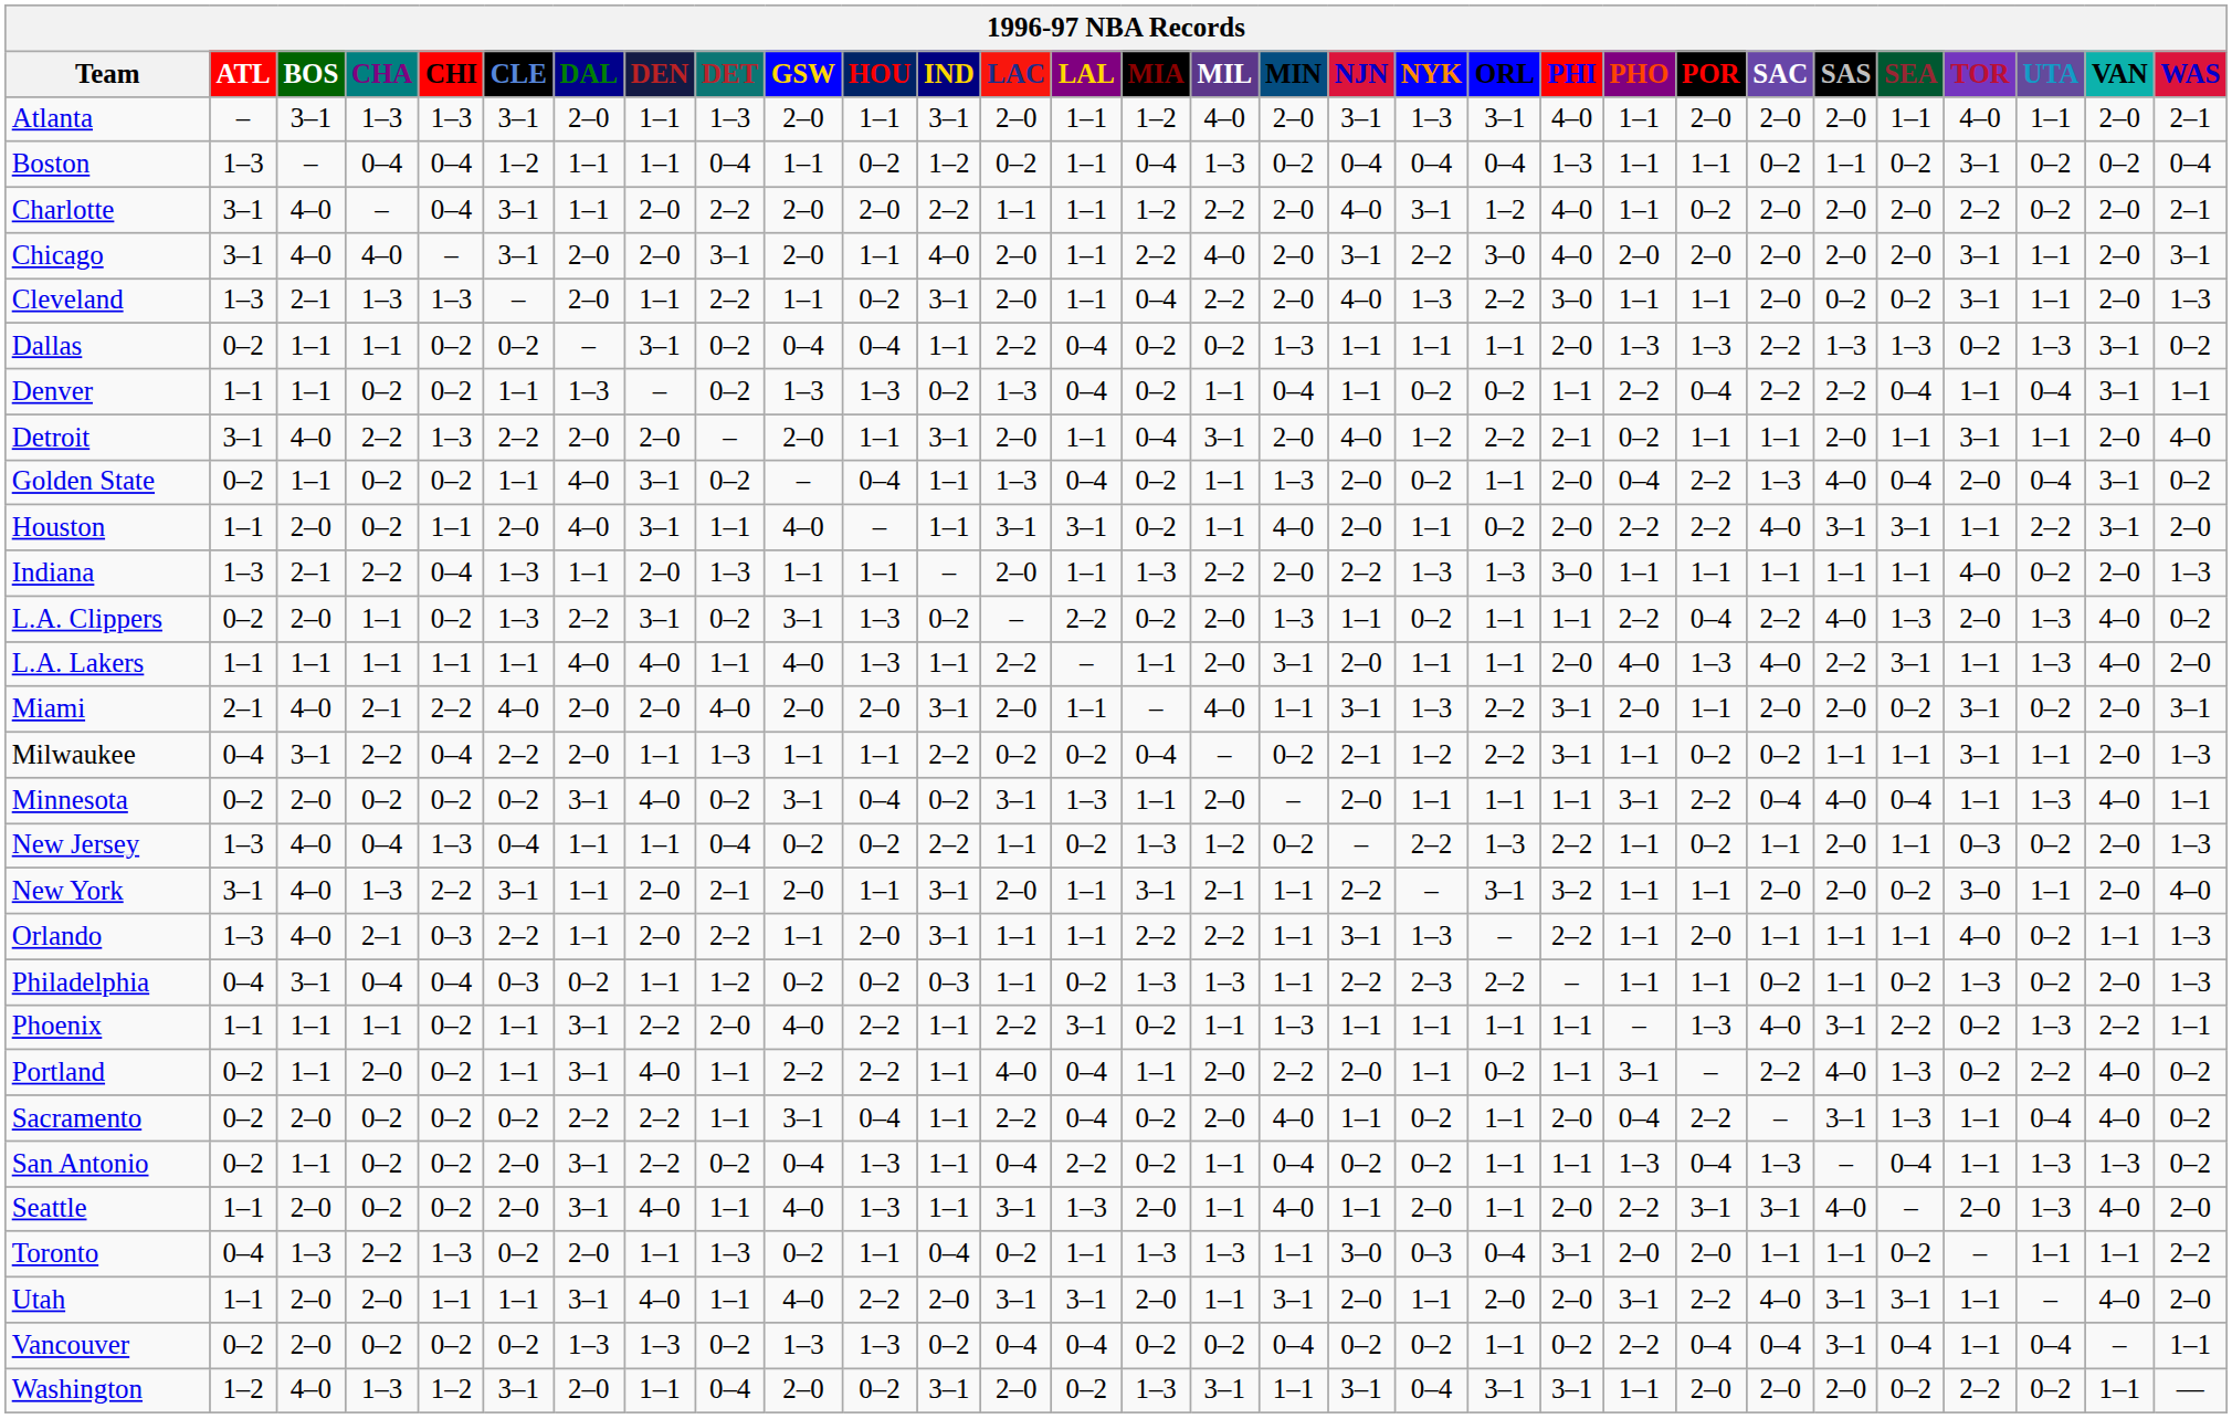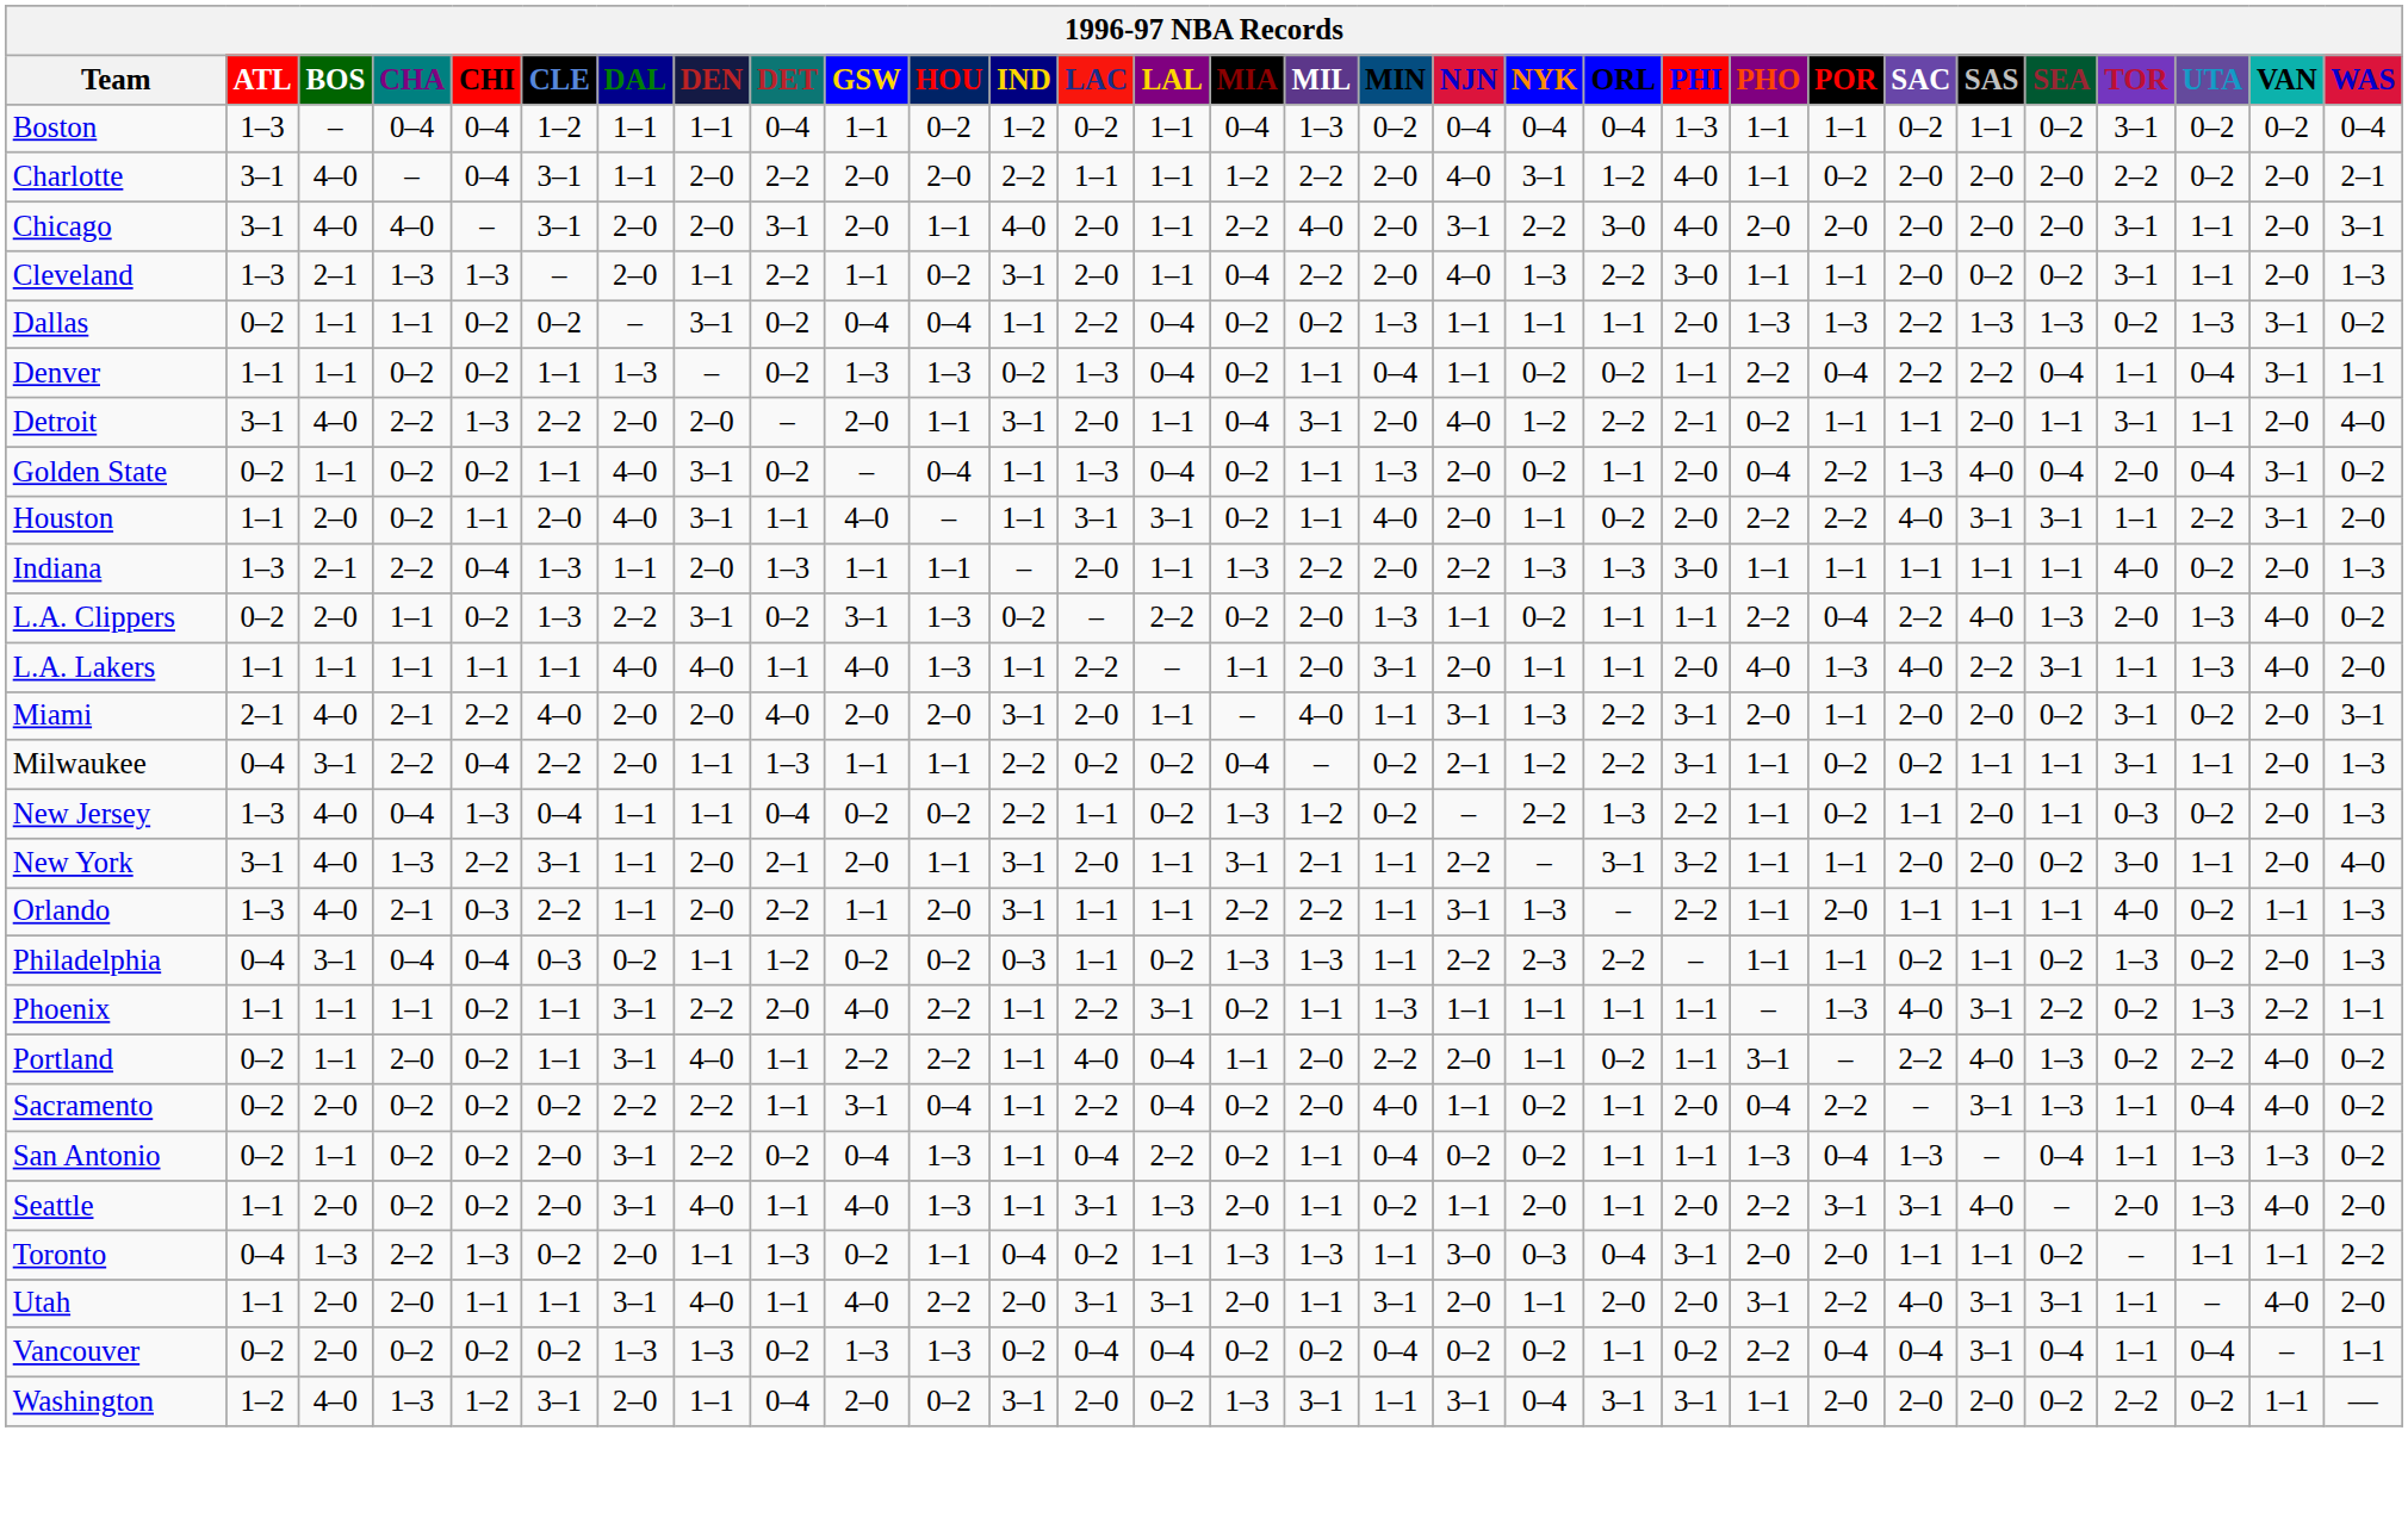- row: Atlanta | – | 3–1 | 1–3 | 1–3 | 3–1 | 2–0 | 1–1 | 1–3 | 2–0 | 1–1 | 3–1 | 2–0 | 1–1 | 1–2 | 4–0 | 2–0 | 3–1 | 1–3 | 3–1 | 4–0 | 1–1 | 2–0 | 2–0 | 2–0 | 1–1 | 4–0 | 1–1 | 2–0 | 2–1
- row: Minnesota | 0–2 | 2–0 | 0–2 | 0–2 | 0–2 | 3–1 | 4–0 | 0–2 | 3–1 | 0–4 | 0–2 | 3–1 | 1–3 | 1–1 | 2–0 | – | 2–0 | 1–1 | 1–1 | 1–1 | 3–1 | 2–2 | 0–4 | 4–0 | 0–4 | 1–1 | 1–3 | 4–0 | 1–1
Seattle | MIN: 4–0 -> 0–2
